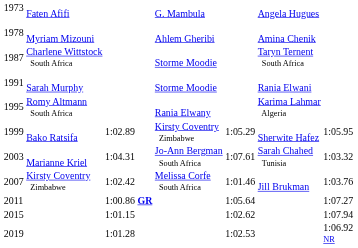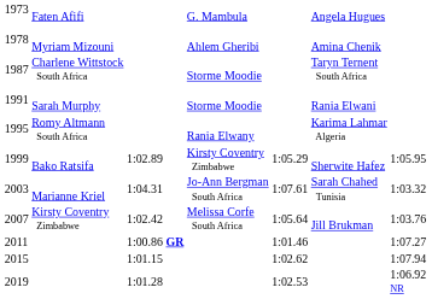2007 | column 5: 1:01.46 -> 1:05.64
2011 | column 5: 1:05.64 -> 1:01.46
